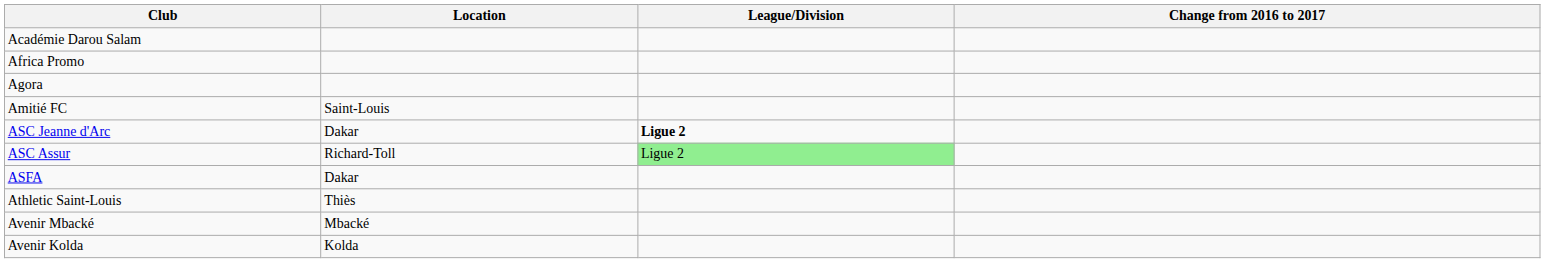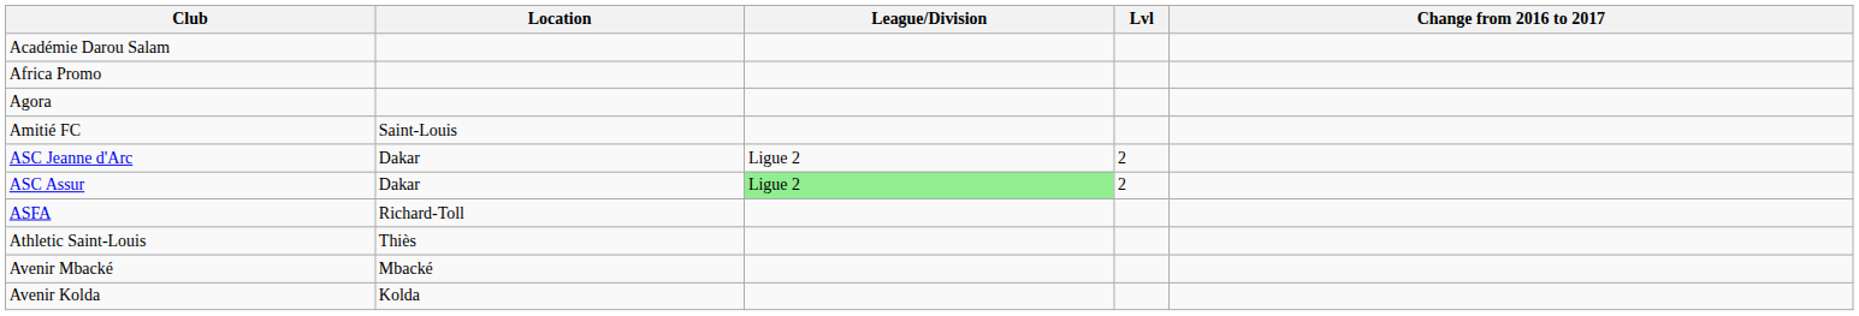+ column: Lvl | 2 | 2
ASC Jeanne d'Arc | League/Division: bold -> normal
ASC Assur | Location: Richard-Toll -> Dakar
ASFA | Location: Dakar -> Richard-Toll
